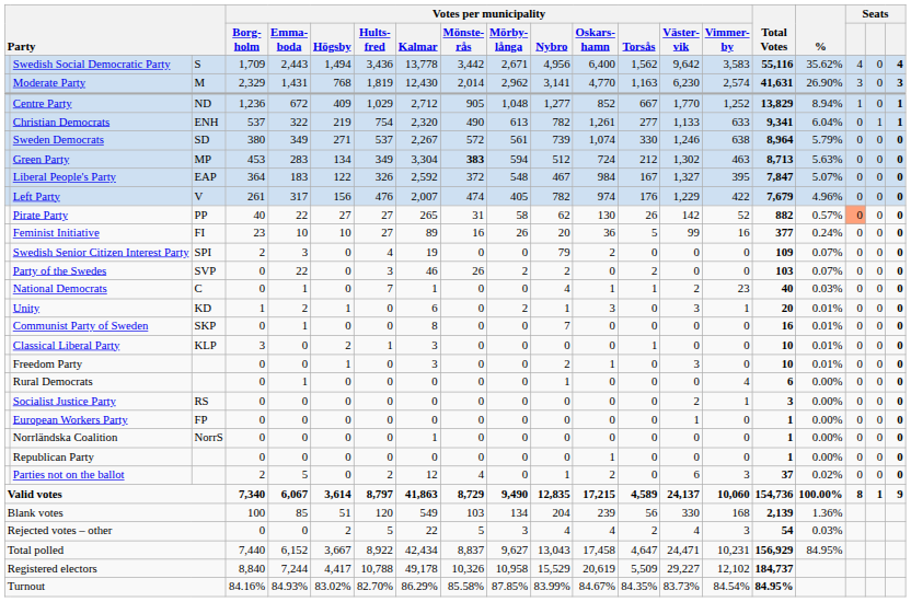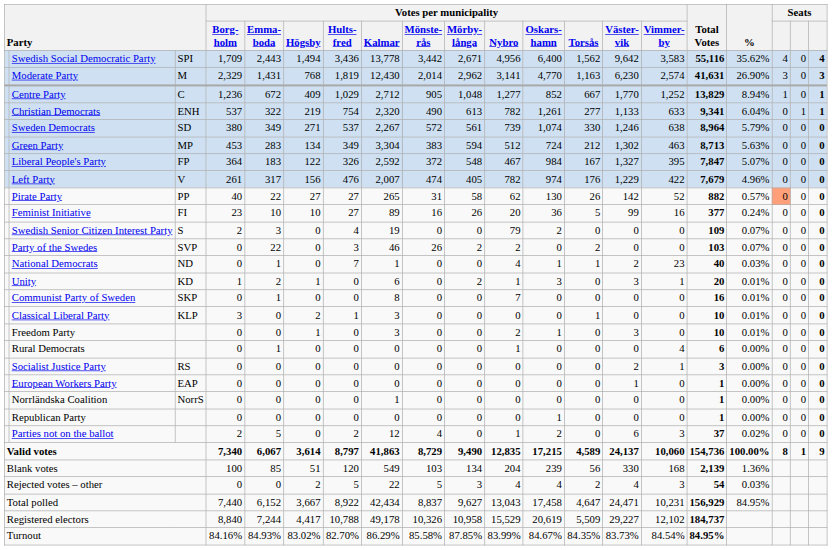Swedish Social Democratic Party | column 3: S -> SPI
Centre Party | column 3: ND -> C
Green Party | Votes per municipality / Mönste- rås: bold -> normal
Liberal People's Party | column 3: EAP -> FP
Swedish Senior Citizen Interest Party | column 3: SPI -> S
National Democrats | column 3: C -> ND
European Workers Party | column 3: FP -> EAP
